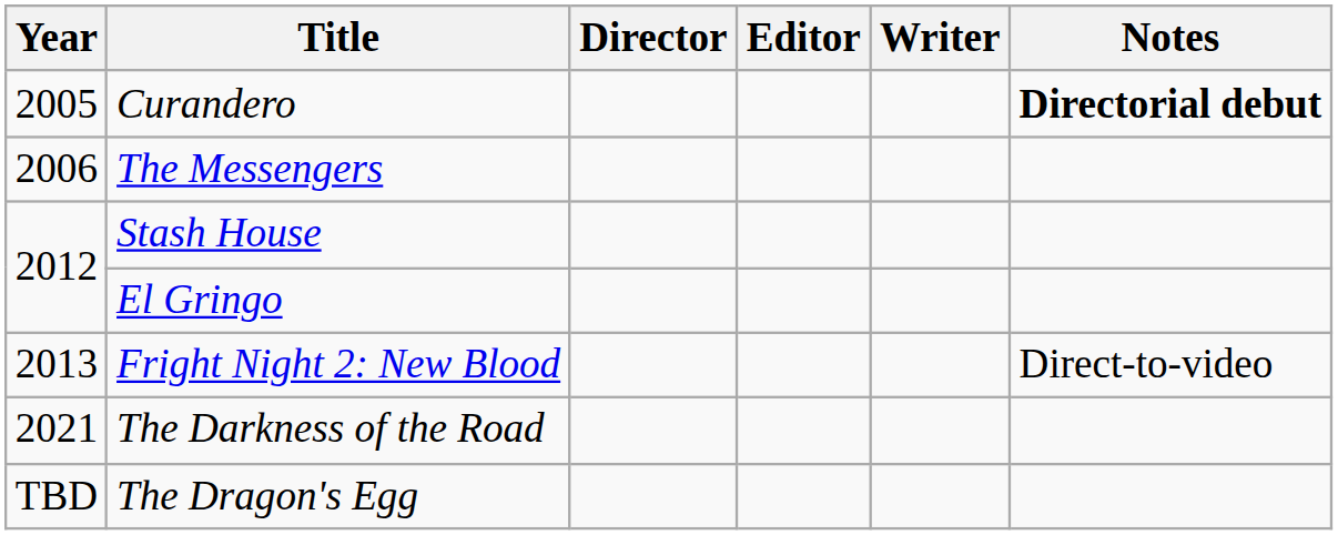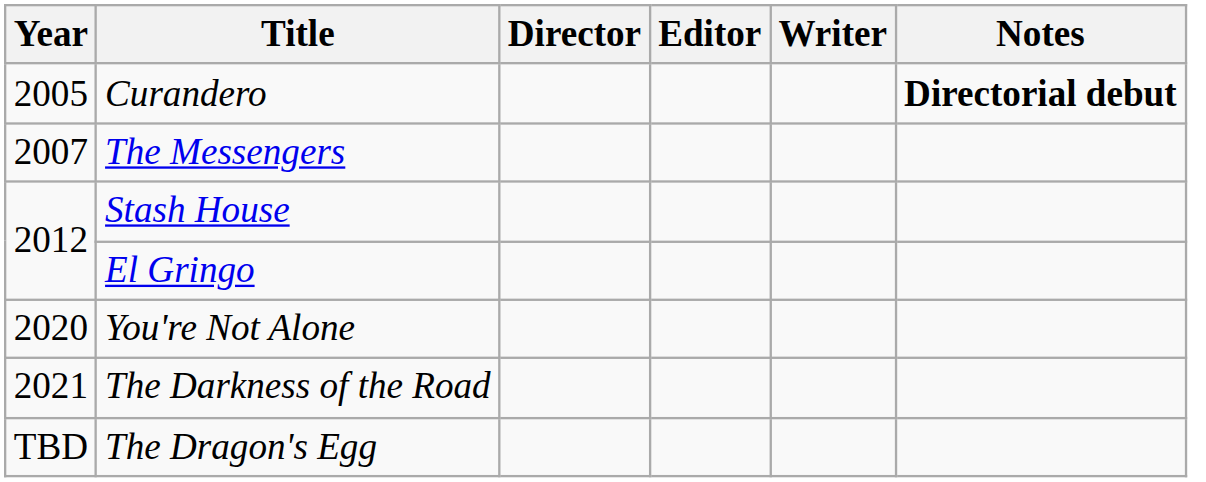The Messengers | Year: 2006 -> 2007
- row: 2013 | Fright Night 2: New Blood | Direct-to-video
+ row: 2020 | You're Not Alone
